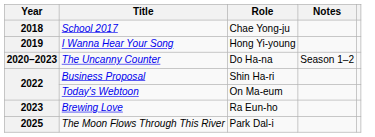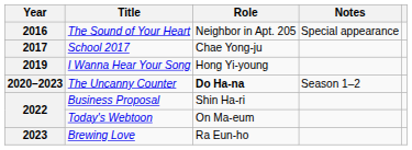+ row: 2016 | The Sound of Your Heart | Neighbor in Apt. 205 | Special appearance
School 2017 | Year: 2018 -> 2017
The Uncanny Counter | Role: normal -> bold
- row: 2025 | The Moon Flows Through This River | Park Dal-i
